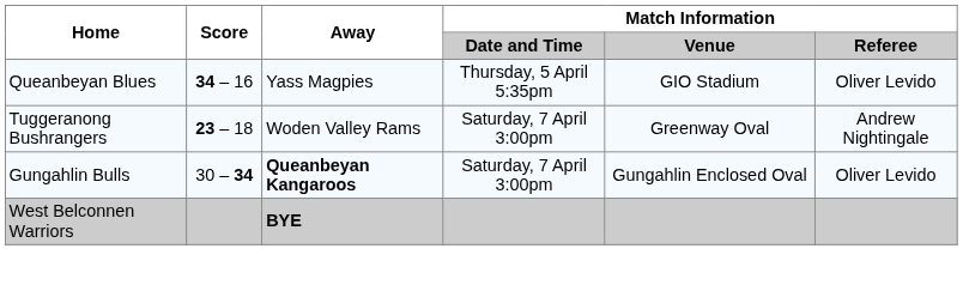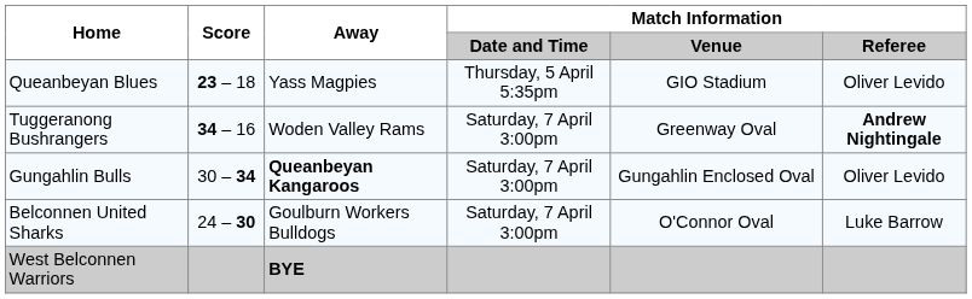Queanbeyan Blues | Score: 34 – 16 -> 23 – 18
Tuggeranong Bushrangers | Score: 23 – 18 -> 34 – 16
Tuggeranong Bushrangers | Match Information / Referee: normal -> bold
+ row: Belconnen United Sharks | 24 – 30 | Goulburn Workers Bulldogs | Saturday, 7 April 3:00pm | O'Connor Oval | Luke Barrow
